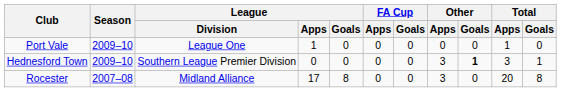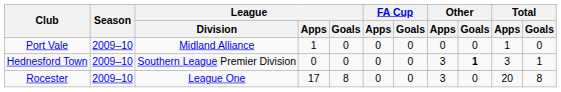Port Vale | League / Division: League One -> Midland Alliance
Rocester | Season: 2007–08 -> 2009–10
Rocester | League / Division: Midland Alliance -> League One
